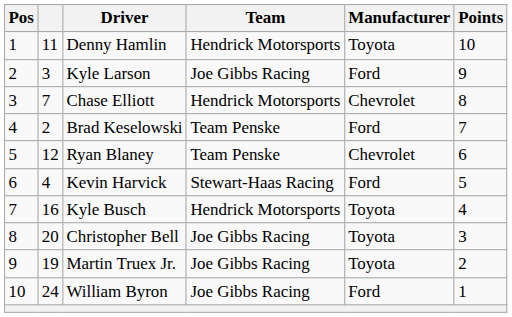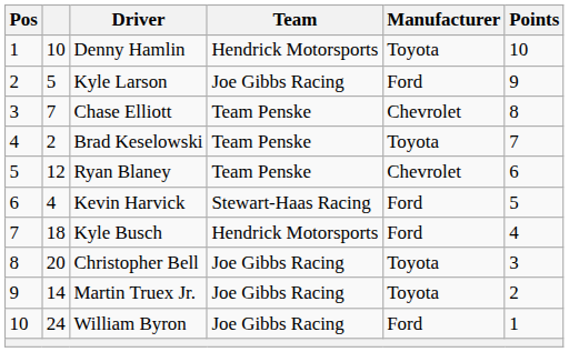Denny Hamlin | column 2: 11 -> 10
Kyle Larson | column 2: 3 -> 5
Chase Elliott | Team: Hendrick Motorsports -> Team Penske
Brad Keselowski | Manufacturer: Ford -> Toyota
Kyle Busch | column 2: 16 -> 18
Kyle Busch | Manufacturer: Toyota -> Ford
Martin Truex Jr. | column 2: 19 -> 14
